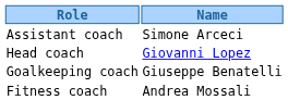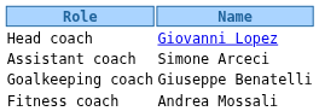rows swapped: Head coach <-> Assistant coach
